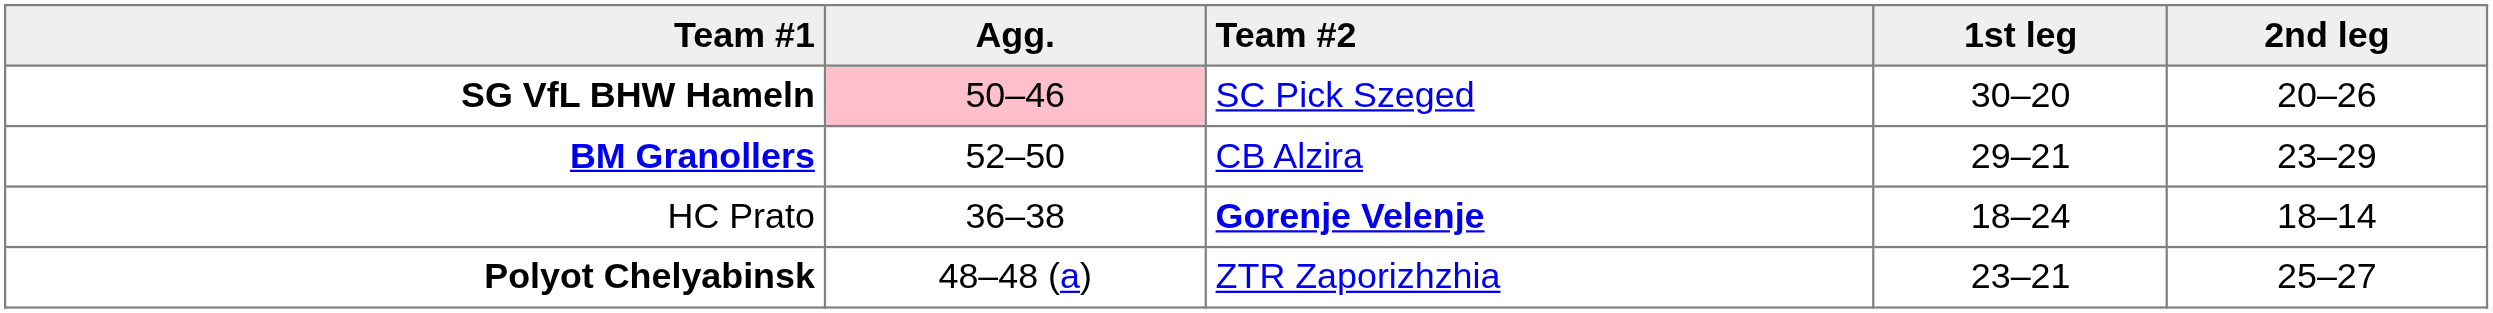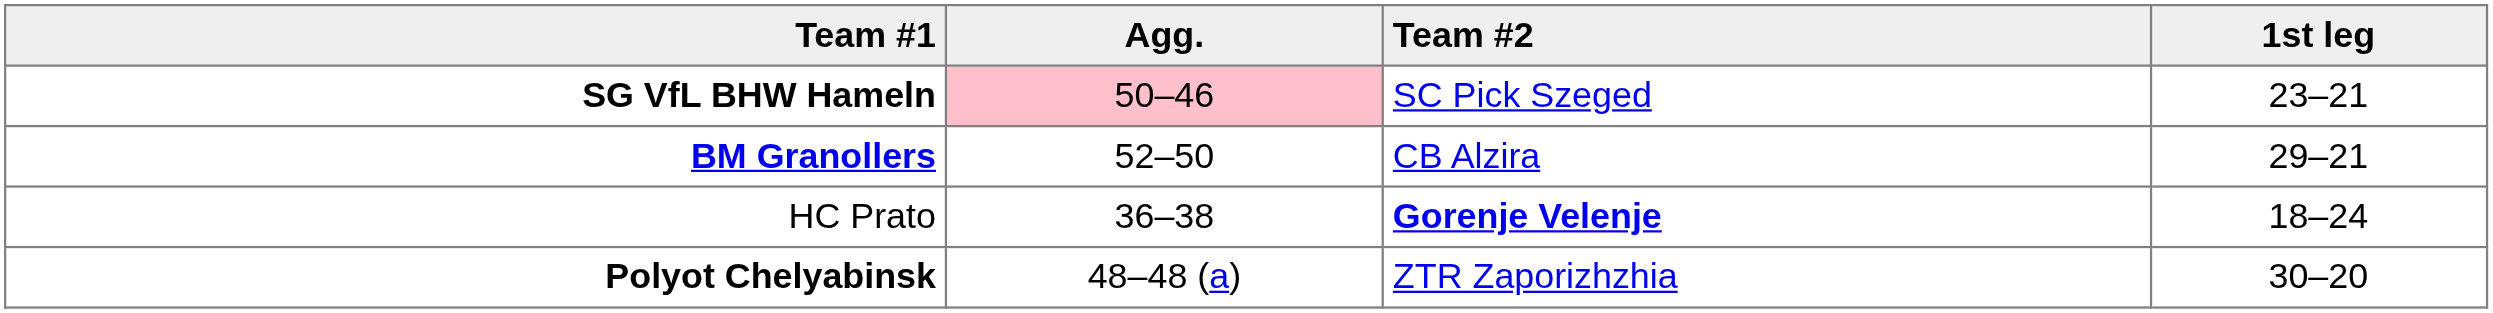- column: 2nd leg | 20–26 | 23–29 | 18–14 | 25–27
SG VfL BHW Hameln | 1st leg: 30–20 -> 23–21
Polyot Chelyabinsk | 1st leg: 23–21 -> 30–20
